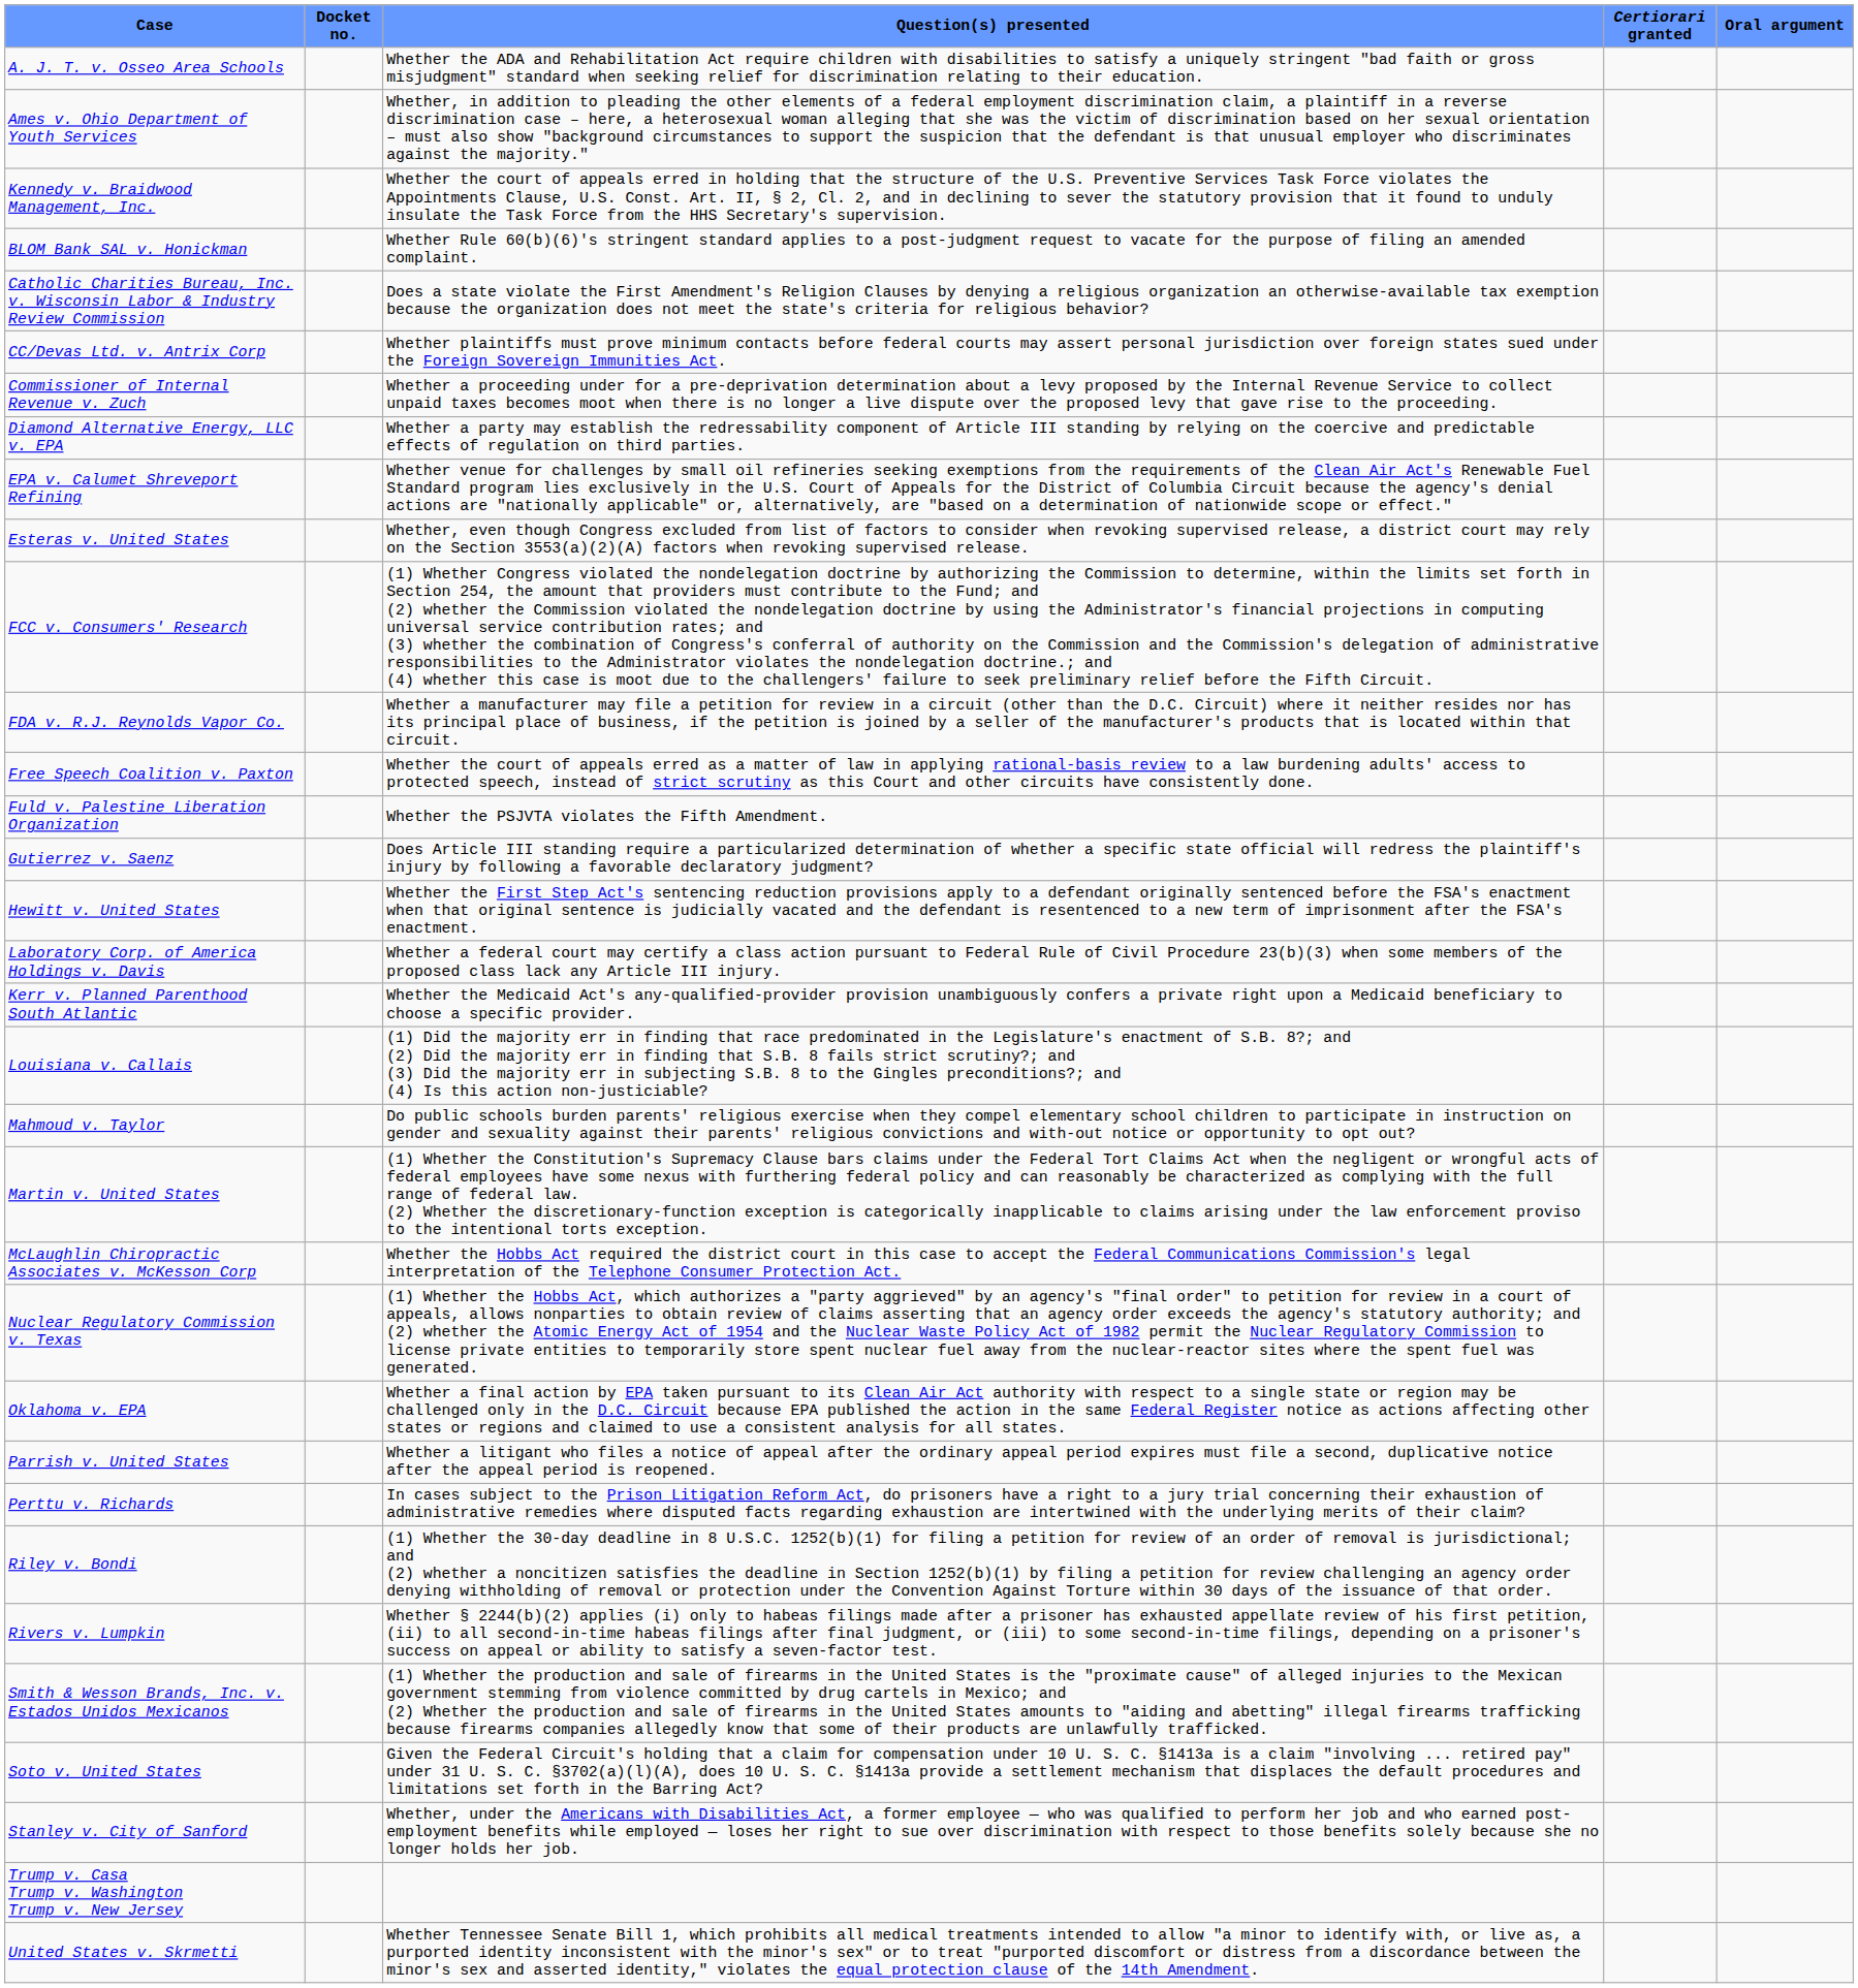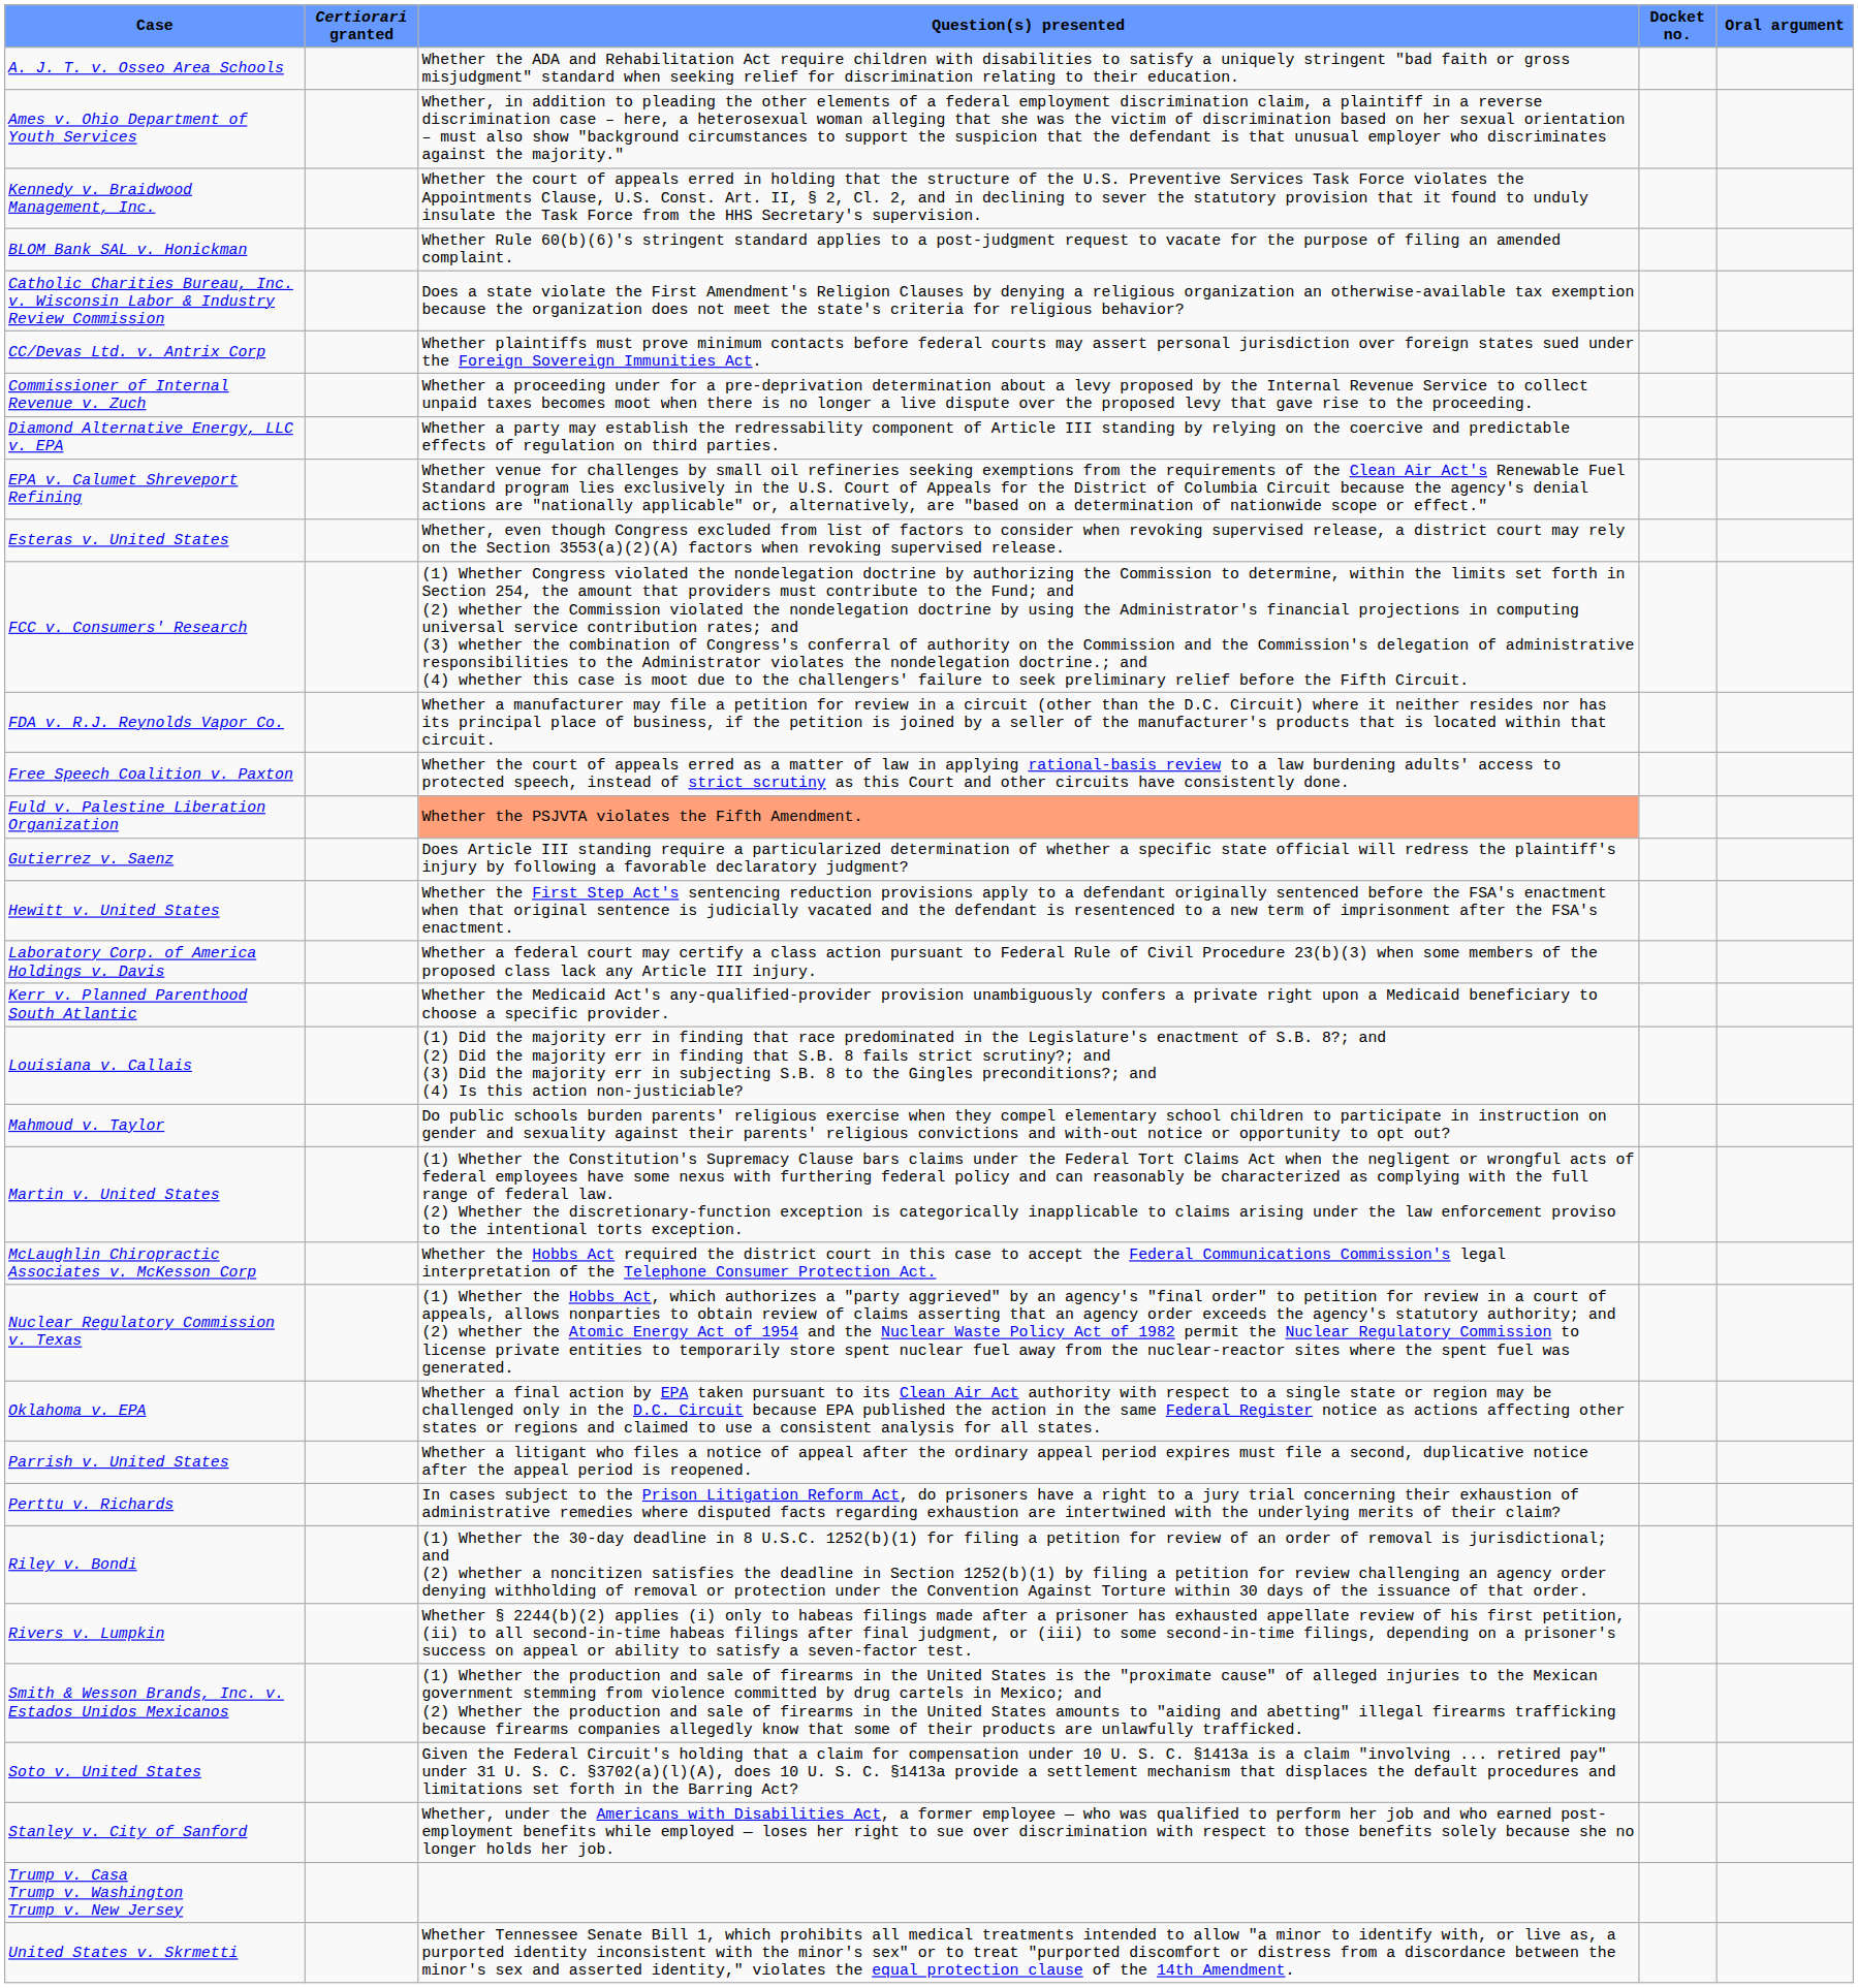columns swapped: Docket no. <-> Certiorari granted
Fuld v. Palestine Liberation Organization | Question(s) presented: no background -> lightsalmon background
